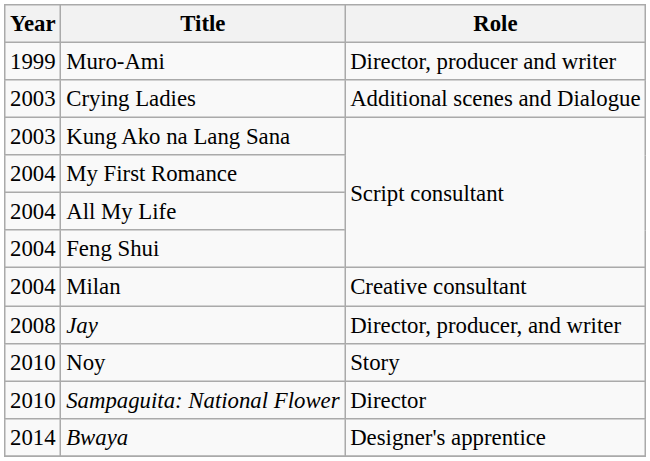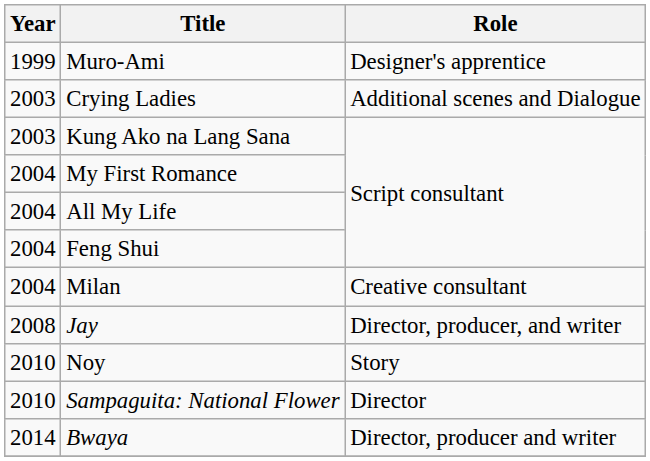Muro-Ami | Role: Director, producer and writer -> Designer's apprentice
Bwaya | Role: Designer's apprentice -> Director, producer and writer
